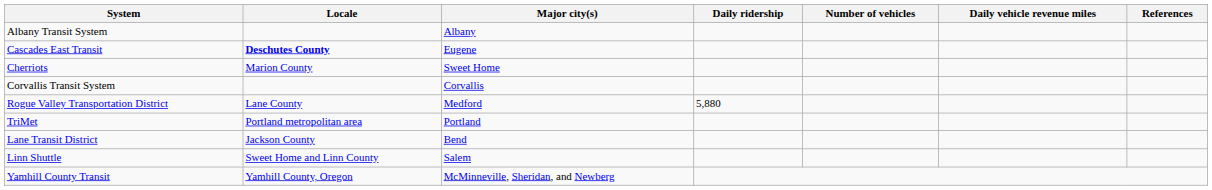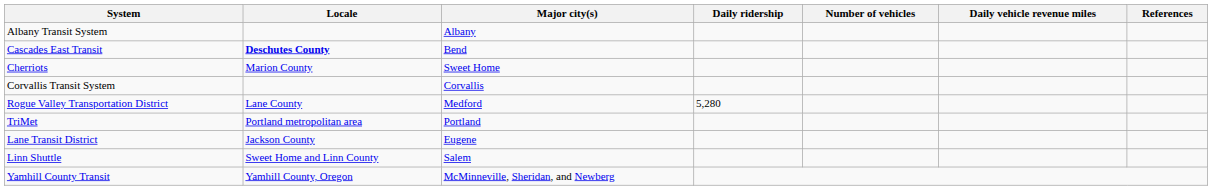Cascades East Transit | Major city(s): Eugene -> Bend
Rogue Valley Transportation District | Daily ridership: 5,880 -> 5,280
Lane Transit District | Major city(s): Bend -> Eugene
